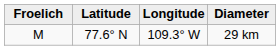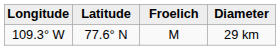columns swapped: Froelich <-> Longitude
